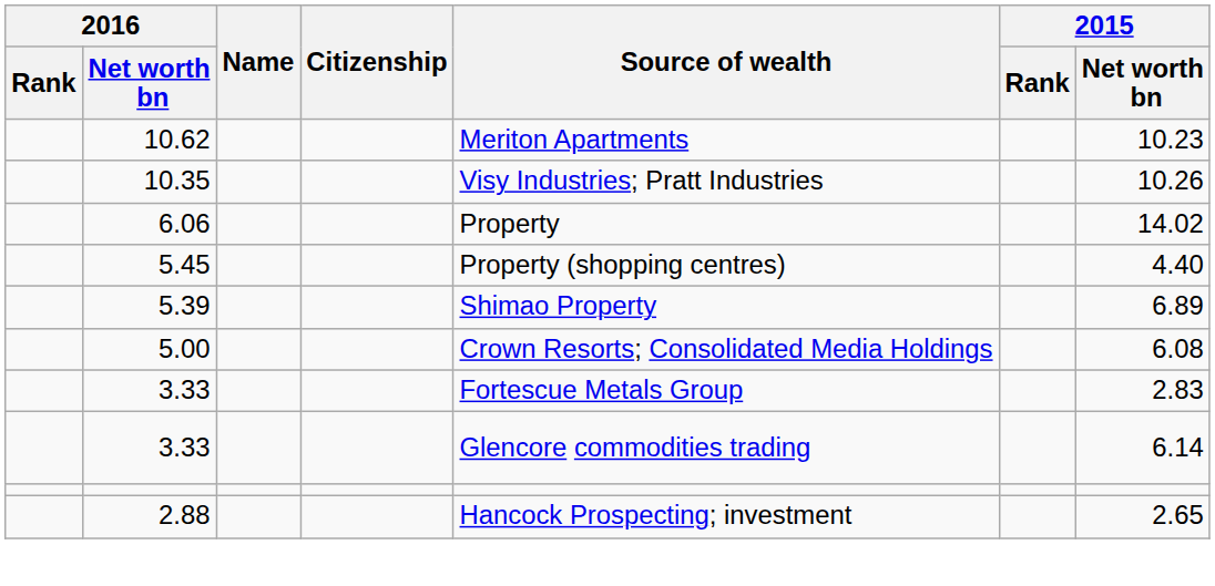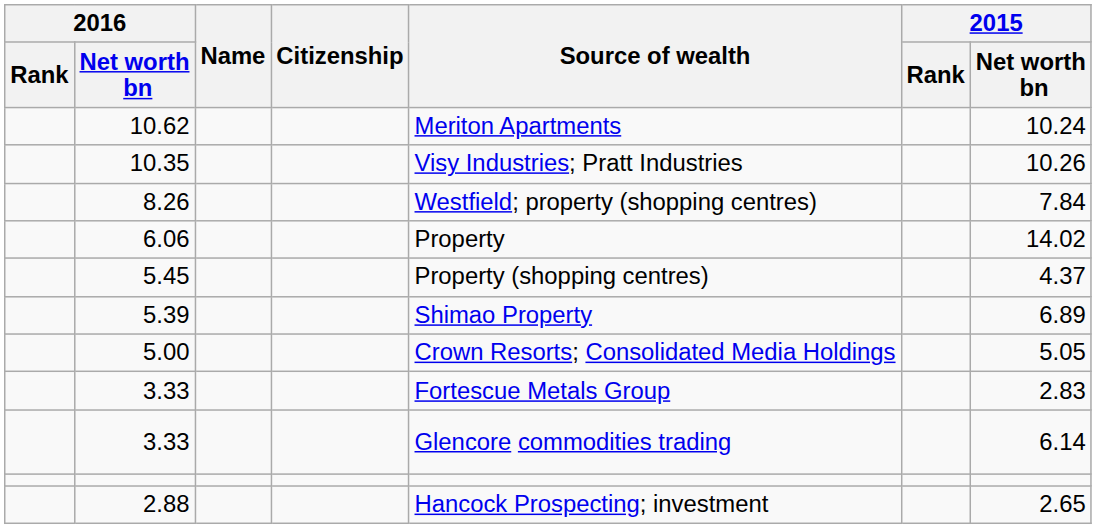10.62 | 2015 / Net worth bn: 10.23 -> 10.24
+ row: 8.26 | Westfield; property (shopping centres) | 7.84
5.45 | 2015 / Net worth bn: 4.40 -> 4.37
5.00 | 2015 / Net worth bn: 6.08 -> 5.05
